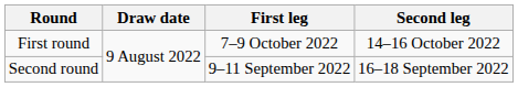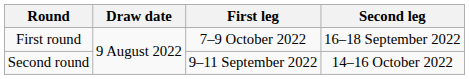First round | Second leg: 14–16 October 2022 -> 16–18 September 2022
Second round | Second leg: 16–18 September 2022 -> 14–16 October 2022
